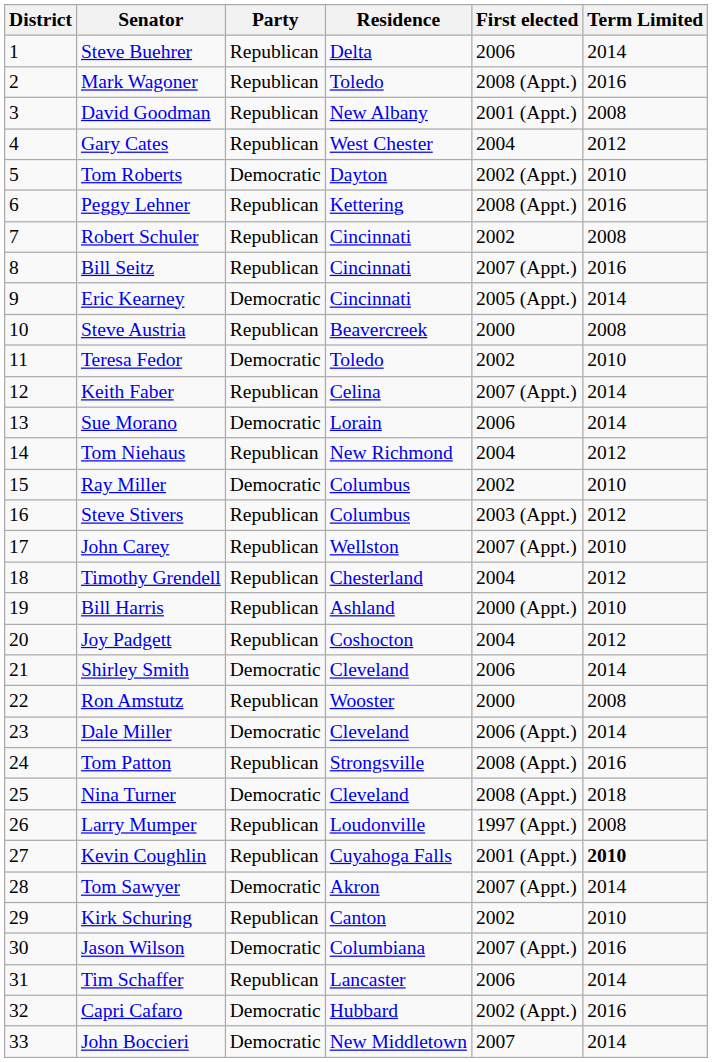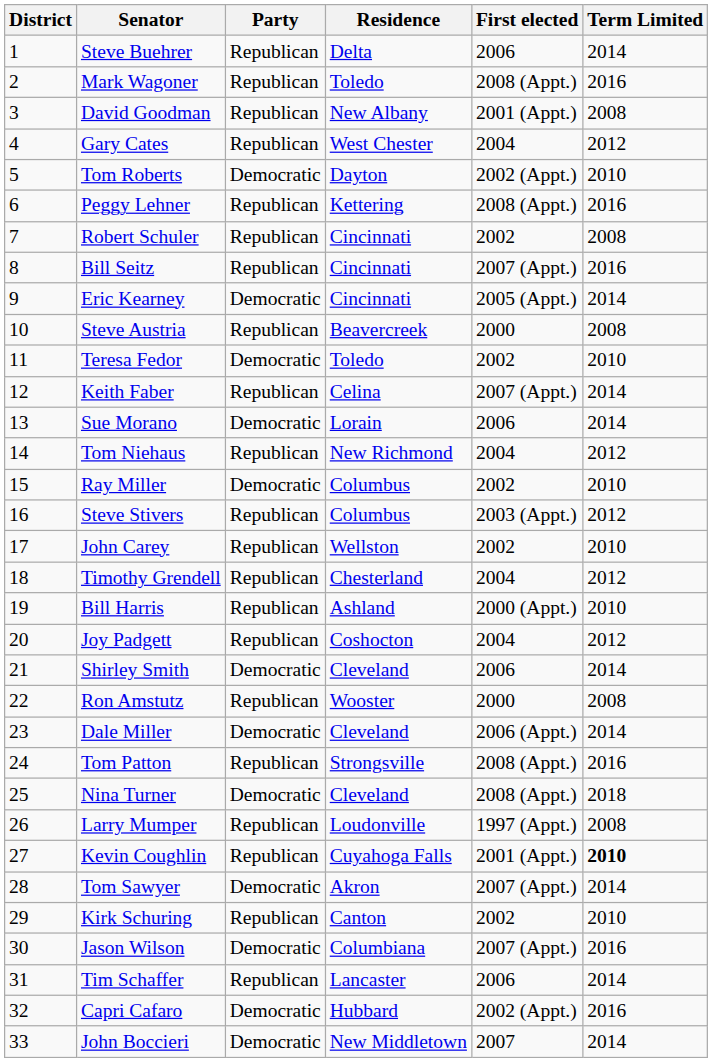John Carey | First elected: 2007 (Appt.) -> 2002
